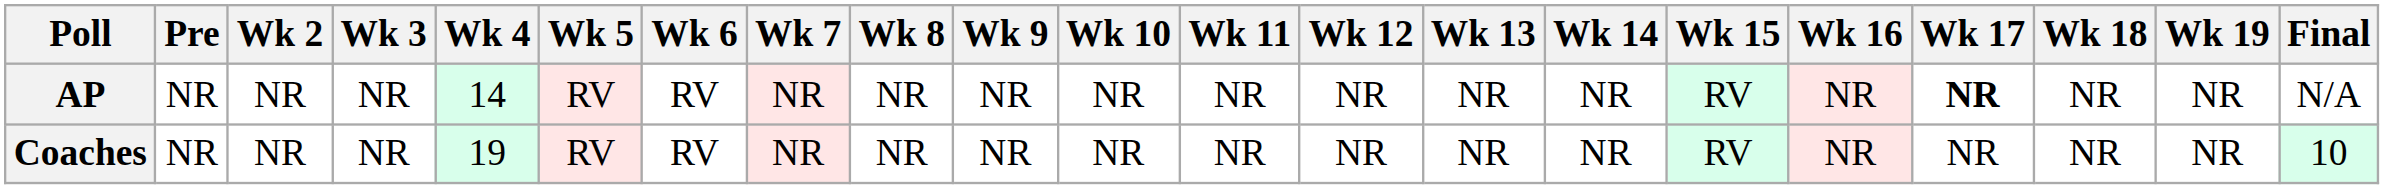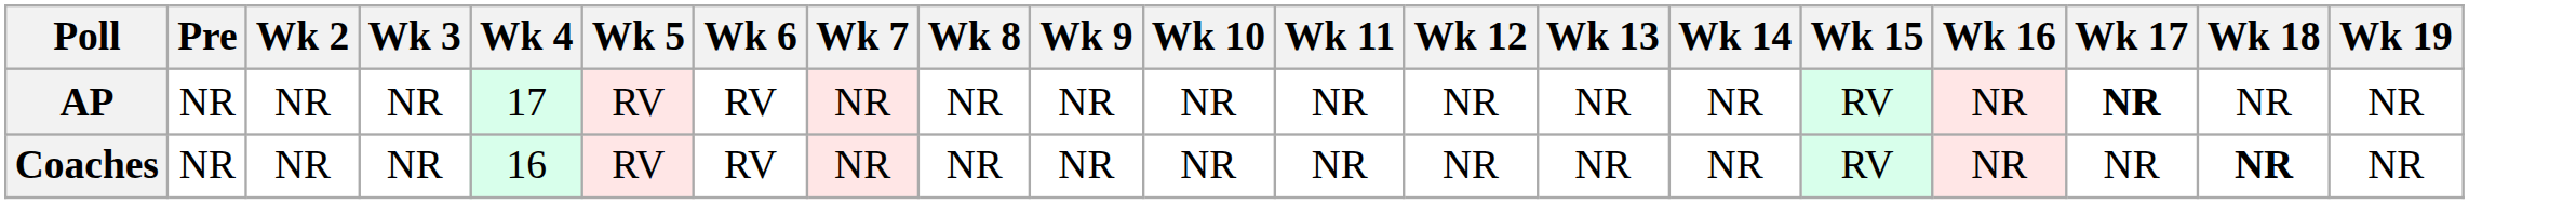- column: Final | N/A | 10
AP | Wk 4: 14 -> 17
Coaches | Wk 4: 19 -> 16
Coaches | Wk 18: normal -> bold
